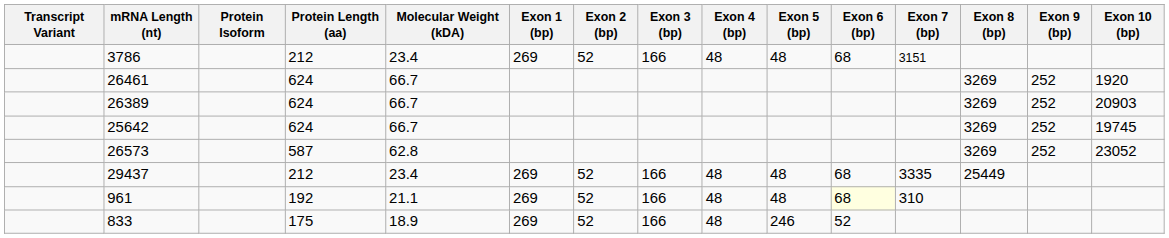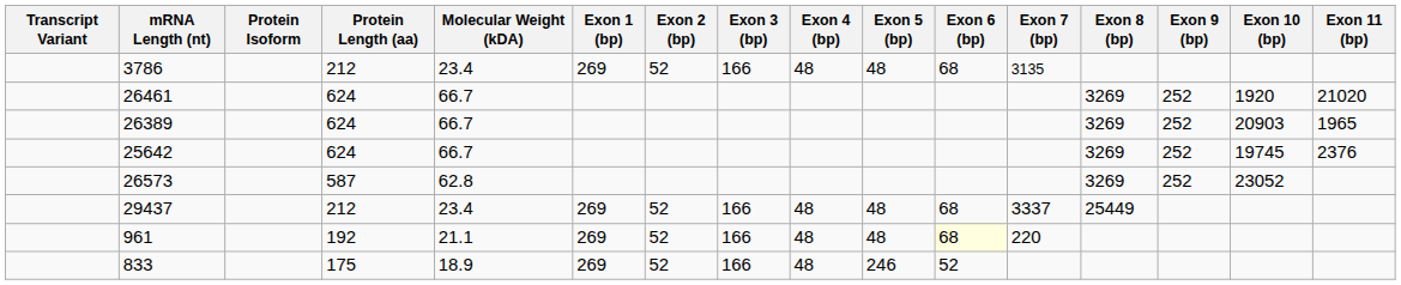+ column: Exon 11 (bp) | 21020 | 1965 | 2376
3786 | Exon 7 (bp): 3151 -> 3135
29437 | Exon 7 (bp): 3335 -> 3337
961 | Exon 7 (bp): 310 -> 220
